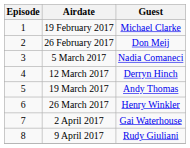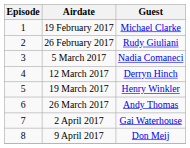26 February 2017 | Guest: Don Meij -> Rudy Giuliani
19 March 2017 | Guest: Andy Thomas -> Henry Winkler
26 March 2017 | Guest: Henry Winkler -> Andy Thomas
9 April 2017 | Guest: Rudy Giuliani -> Don Meij
